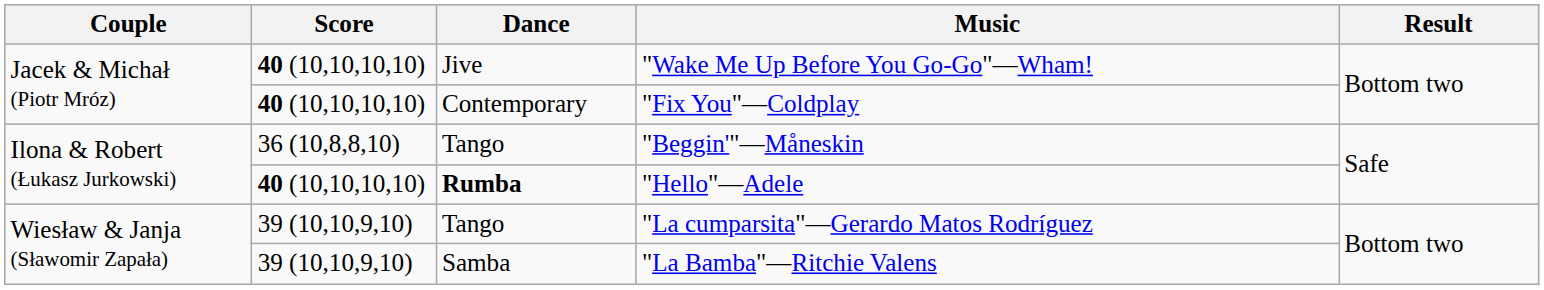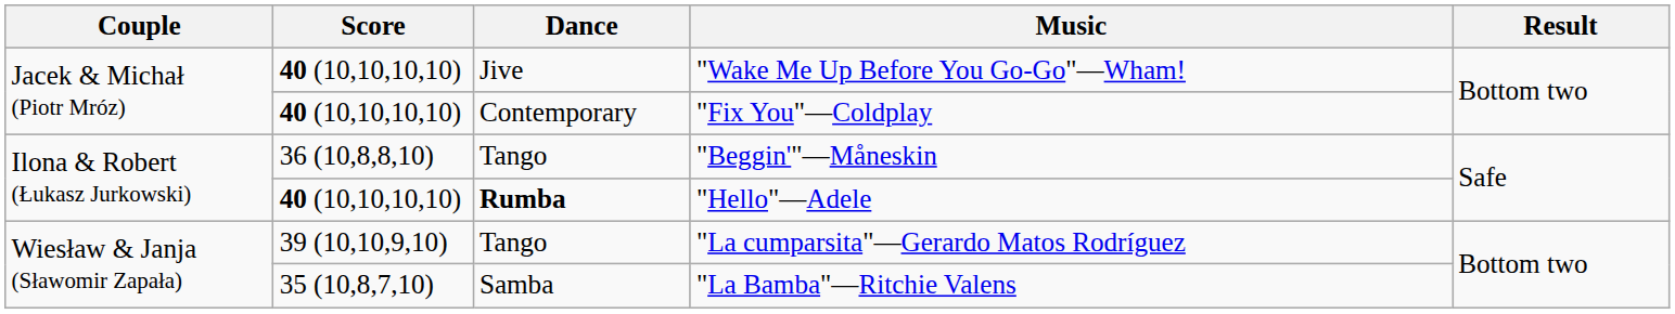"La Bamba"—Ritchie Valens | Score: 39 (10,10,9,10) -> 35 (10,8,7,10)
